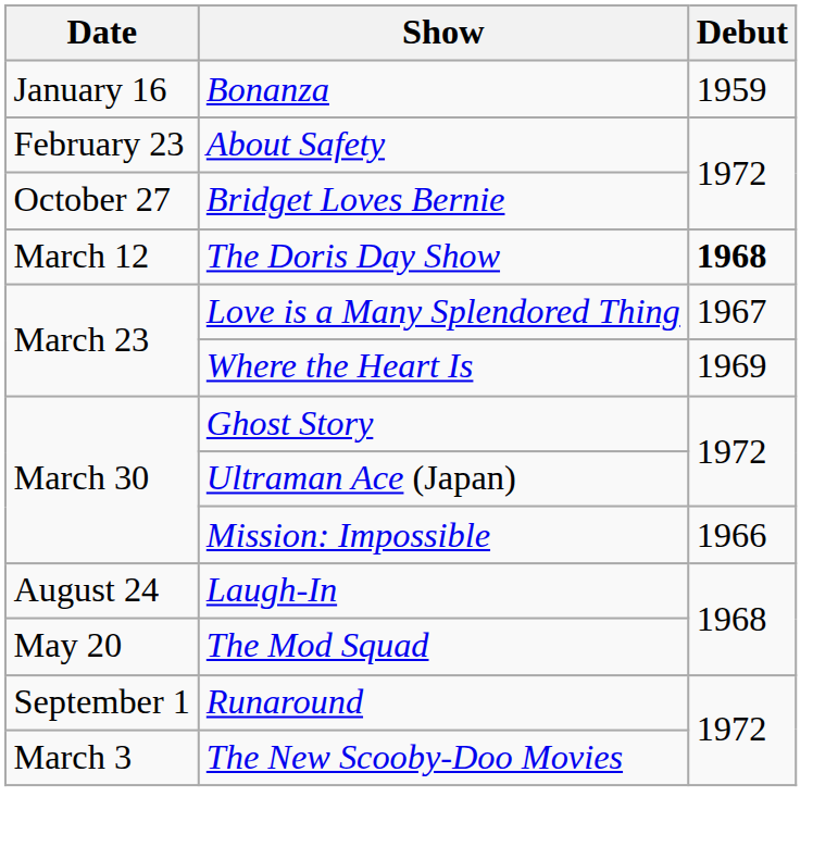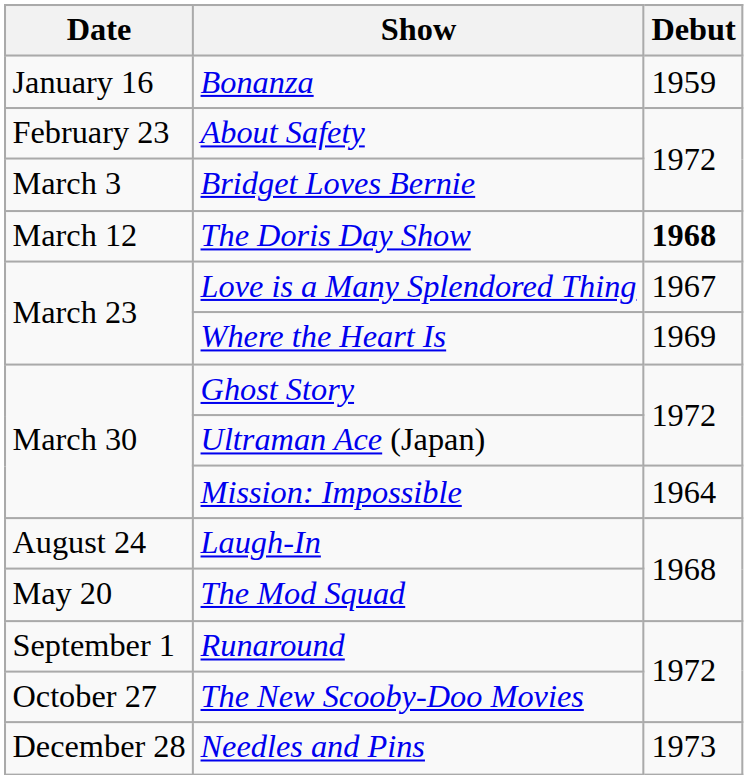Bridget Loves Bernie | Date: October 27 -> March 3
Mission: Impossible | Debut: 1966 -> 1964
The New Scooby-Doo Movies | Date: March 3 -> October 27
+ row: December 28 | Needles and Pins | 1973
